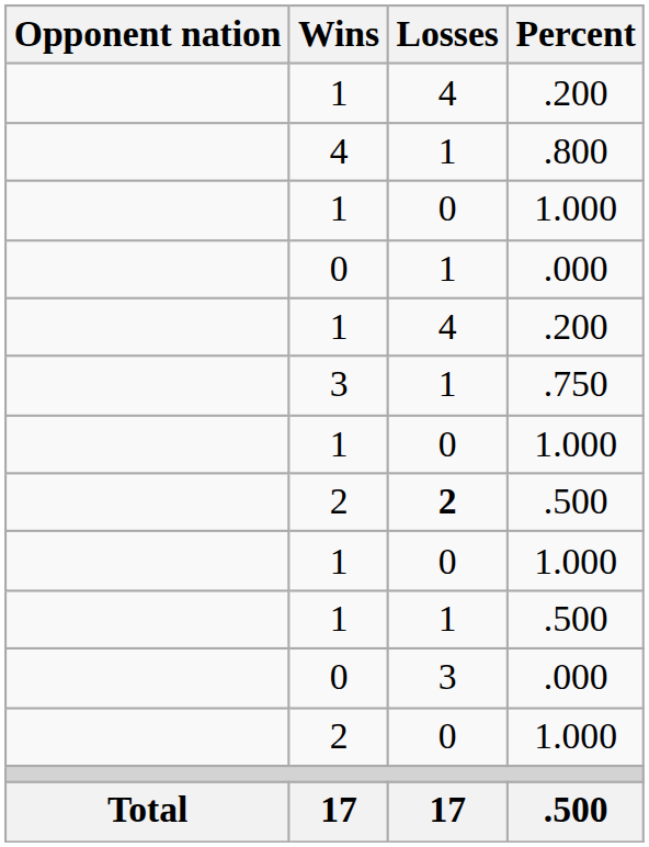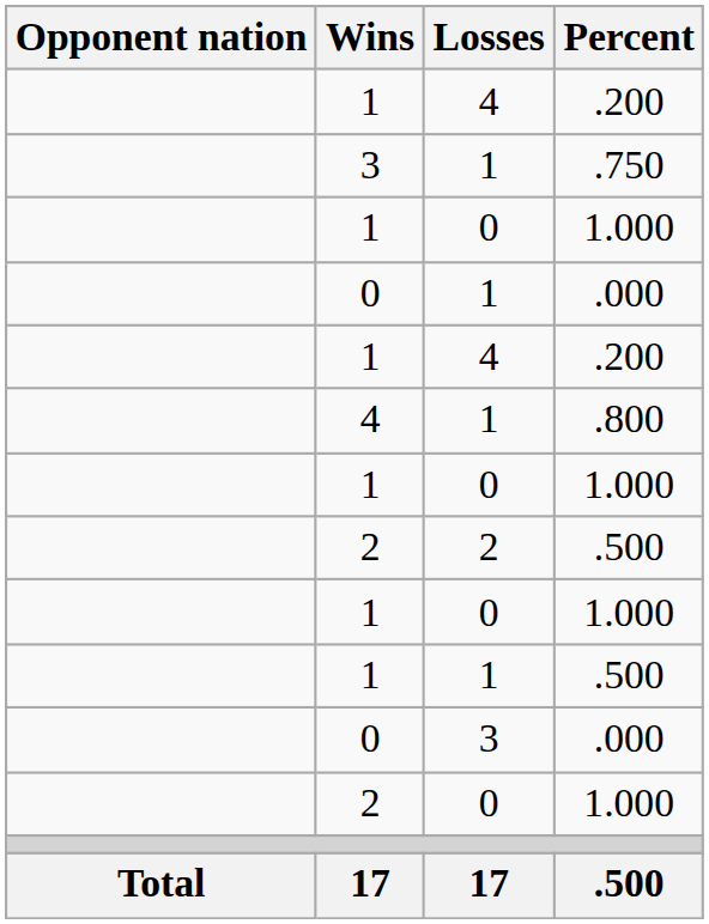rows swapped: .750 <-> .800
2 / .500 | Losses: bold -> normal
